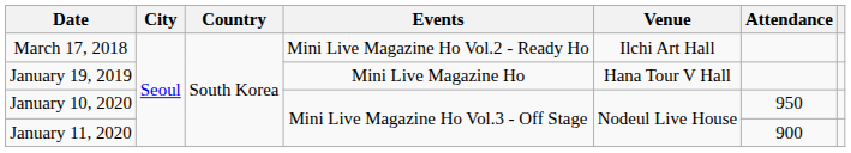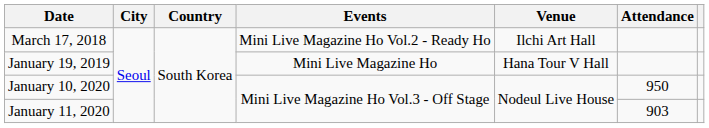January 11, 2020 | Attendance: 900 -> 903
